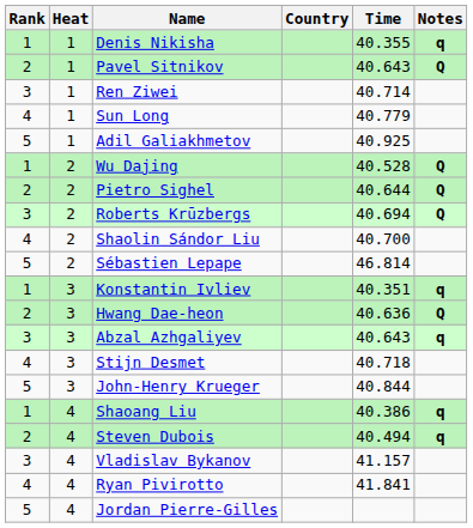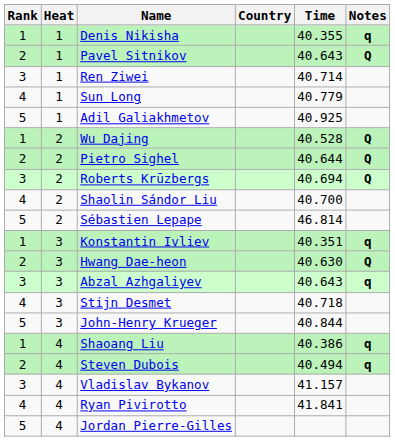Hwang Dae-heon | Time: 40.636 -> 40.630
